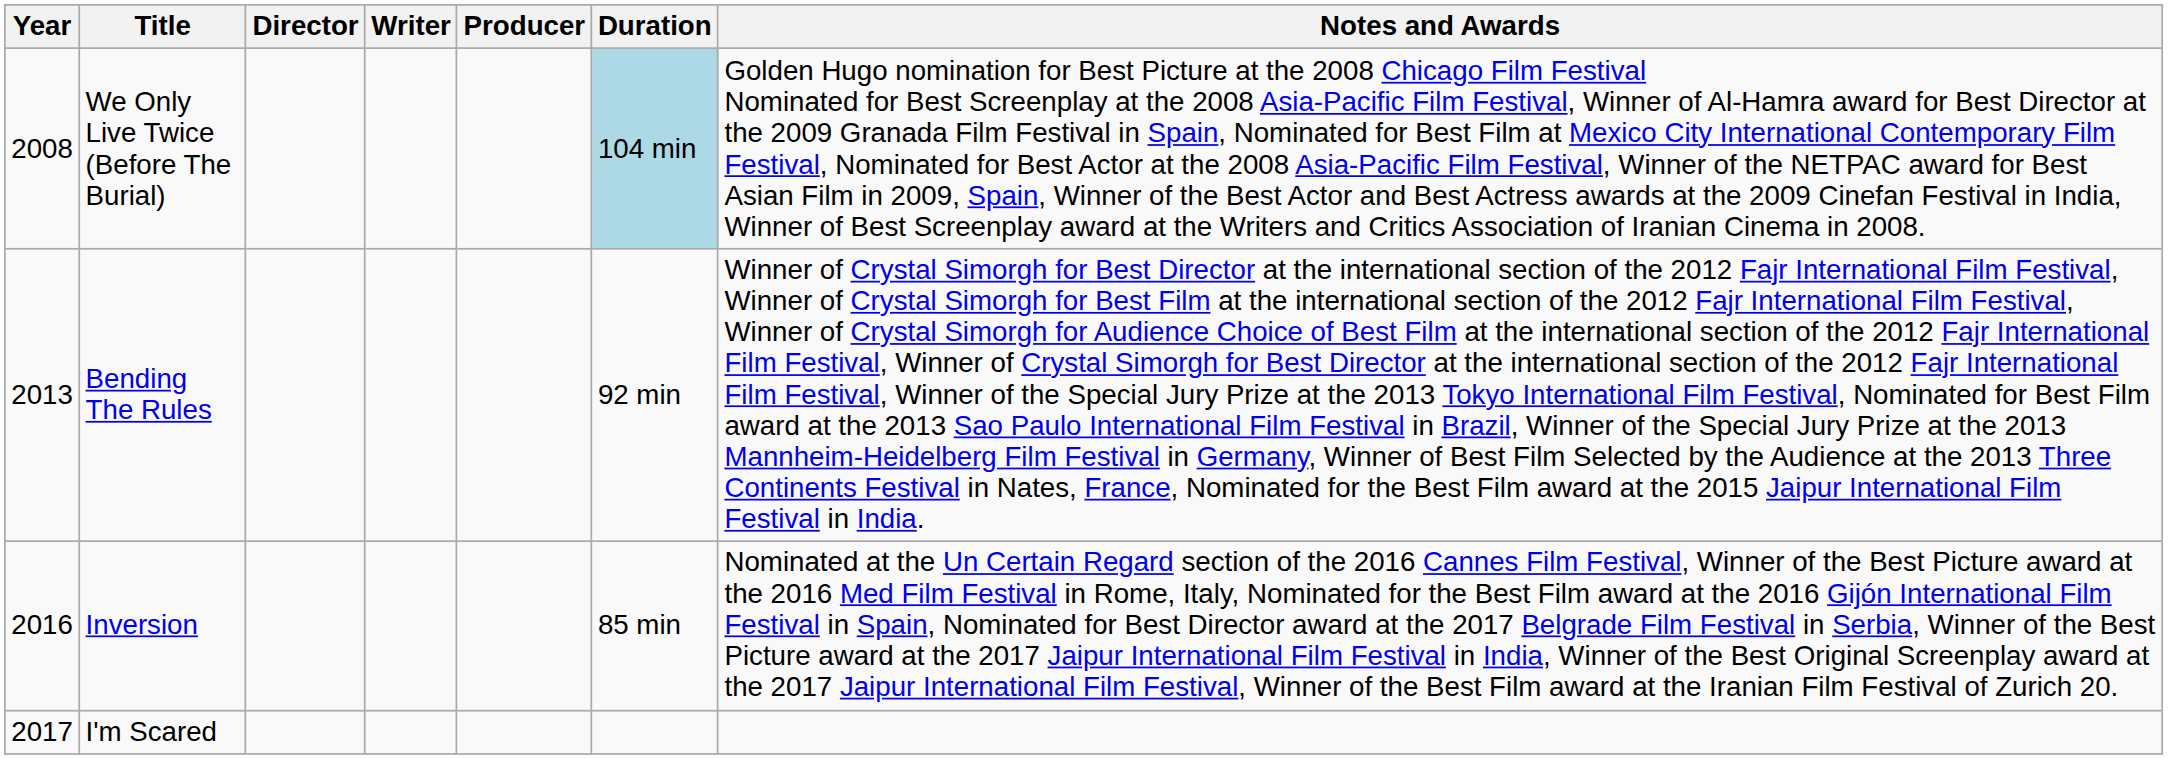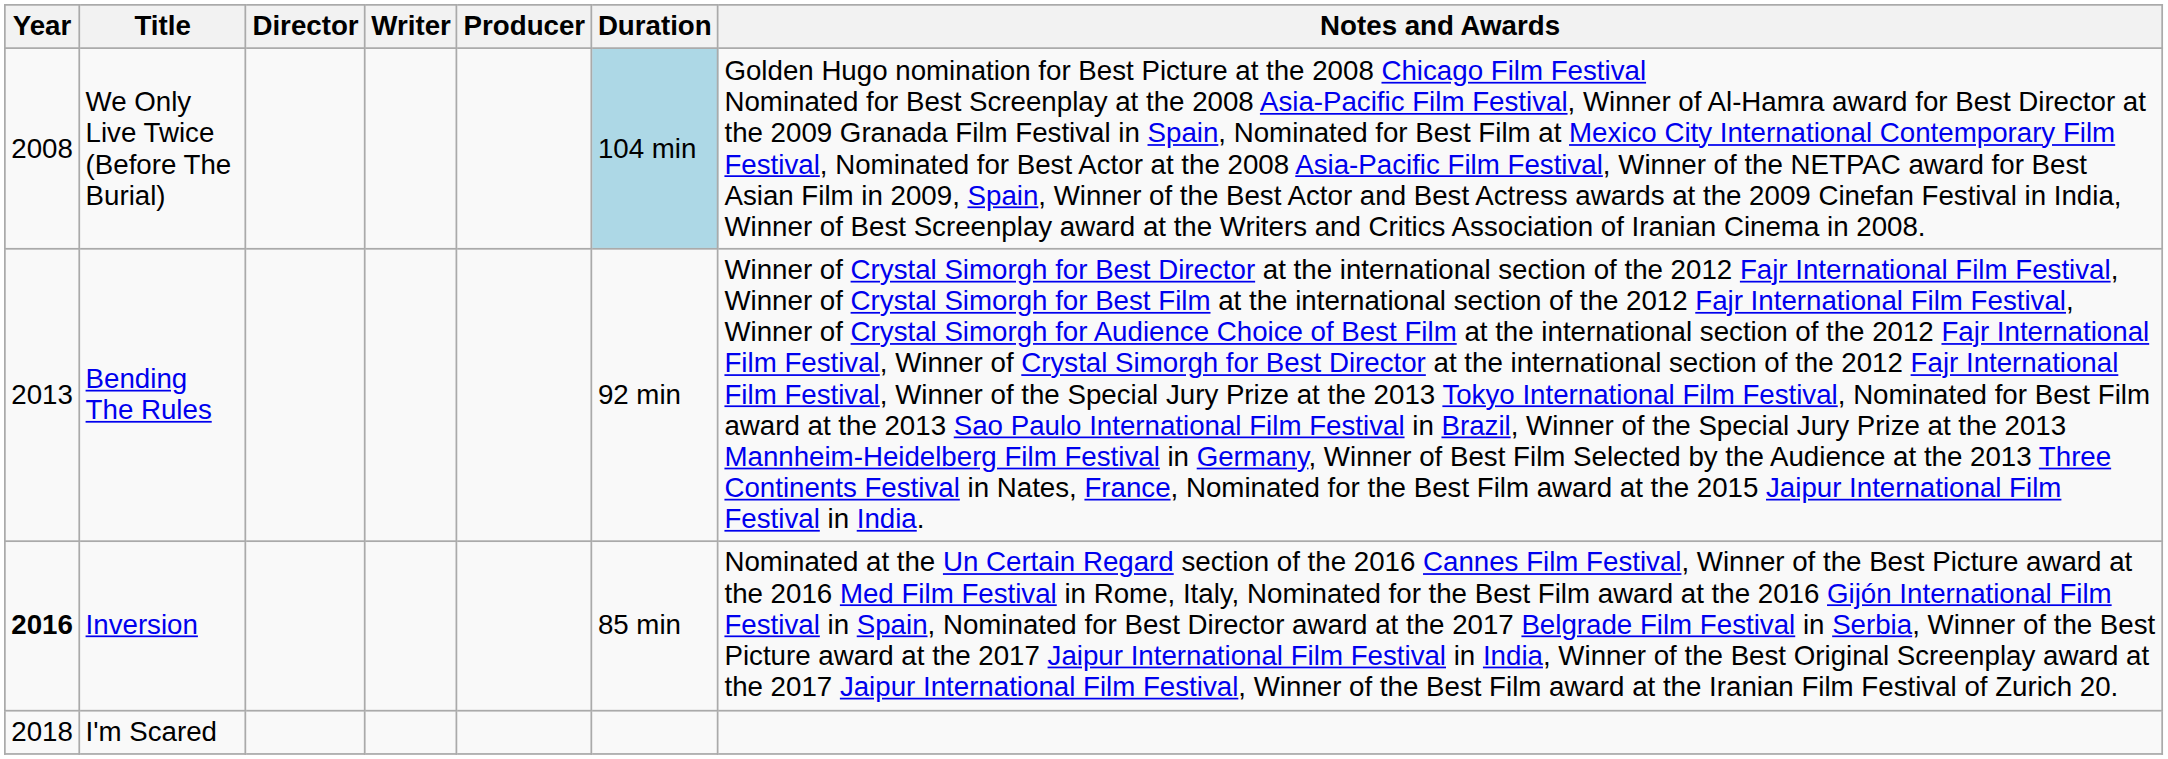Inversion | Year: normal -> bold
I'm Scared | Year: 2017 -> 2018
